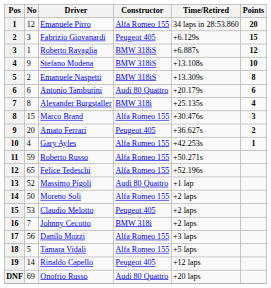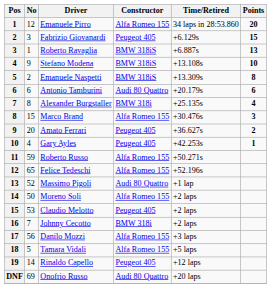Roberto Ravaglia | Points: 12 -> 13
Gary Ayles | Constructor: Alfa Romeo 155 -> Peugeot 405
